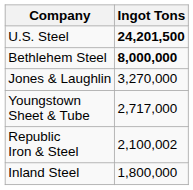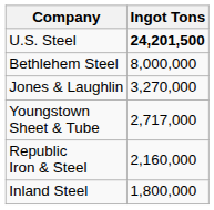Bethlehem Steel | Ingot Tons: bold -> normal
Republic Iron & Steel | Ingot Tons: 2,100,002 -> 2,160,000
